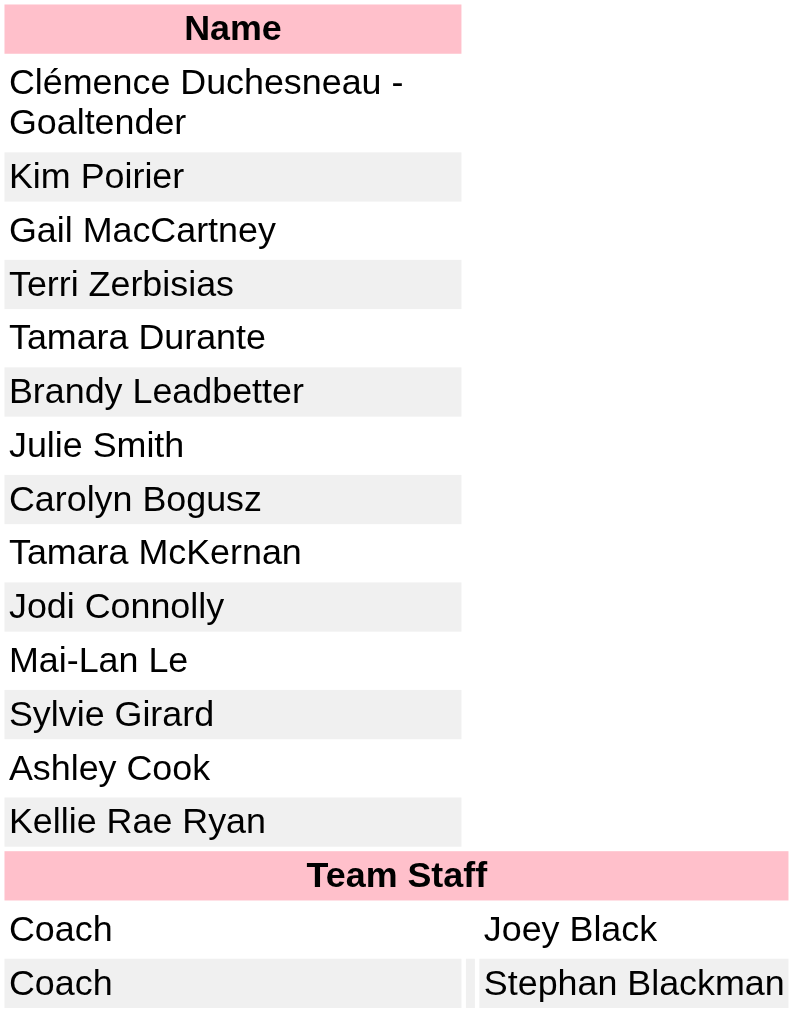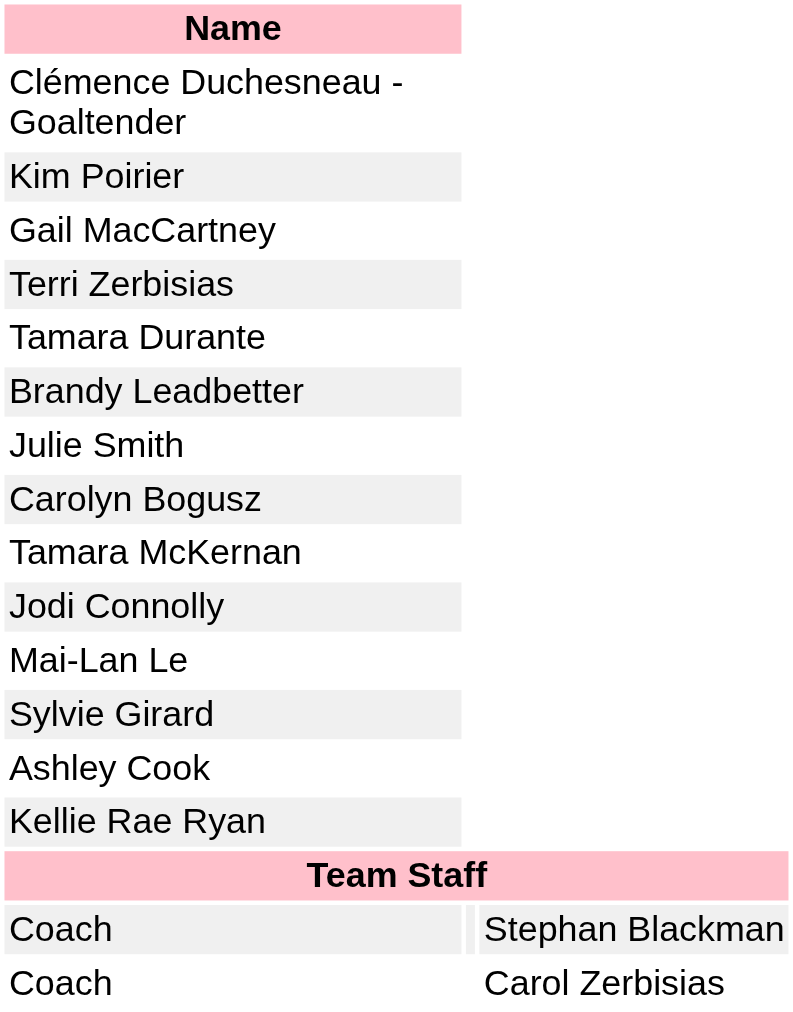- row: Coach | Joey Black
+ row: Coach | Carol Zerbisias
